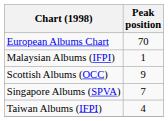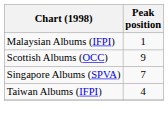- row: European Albums Chart | 70
